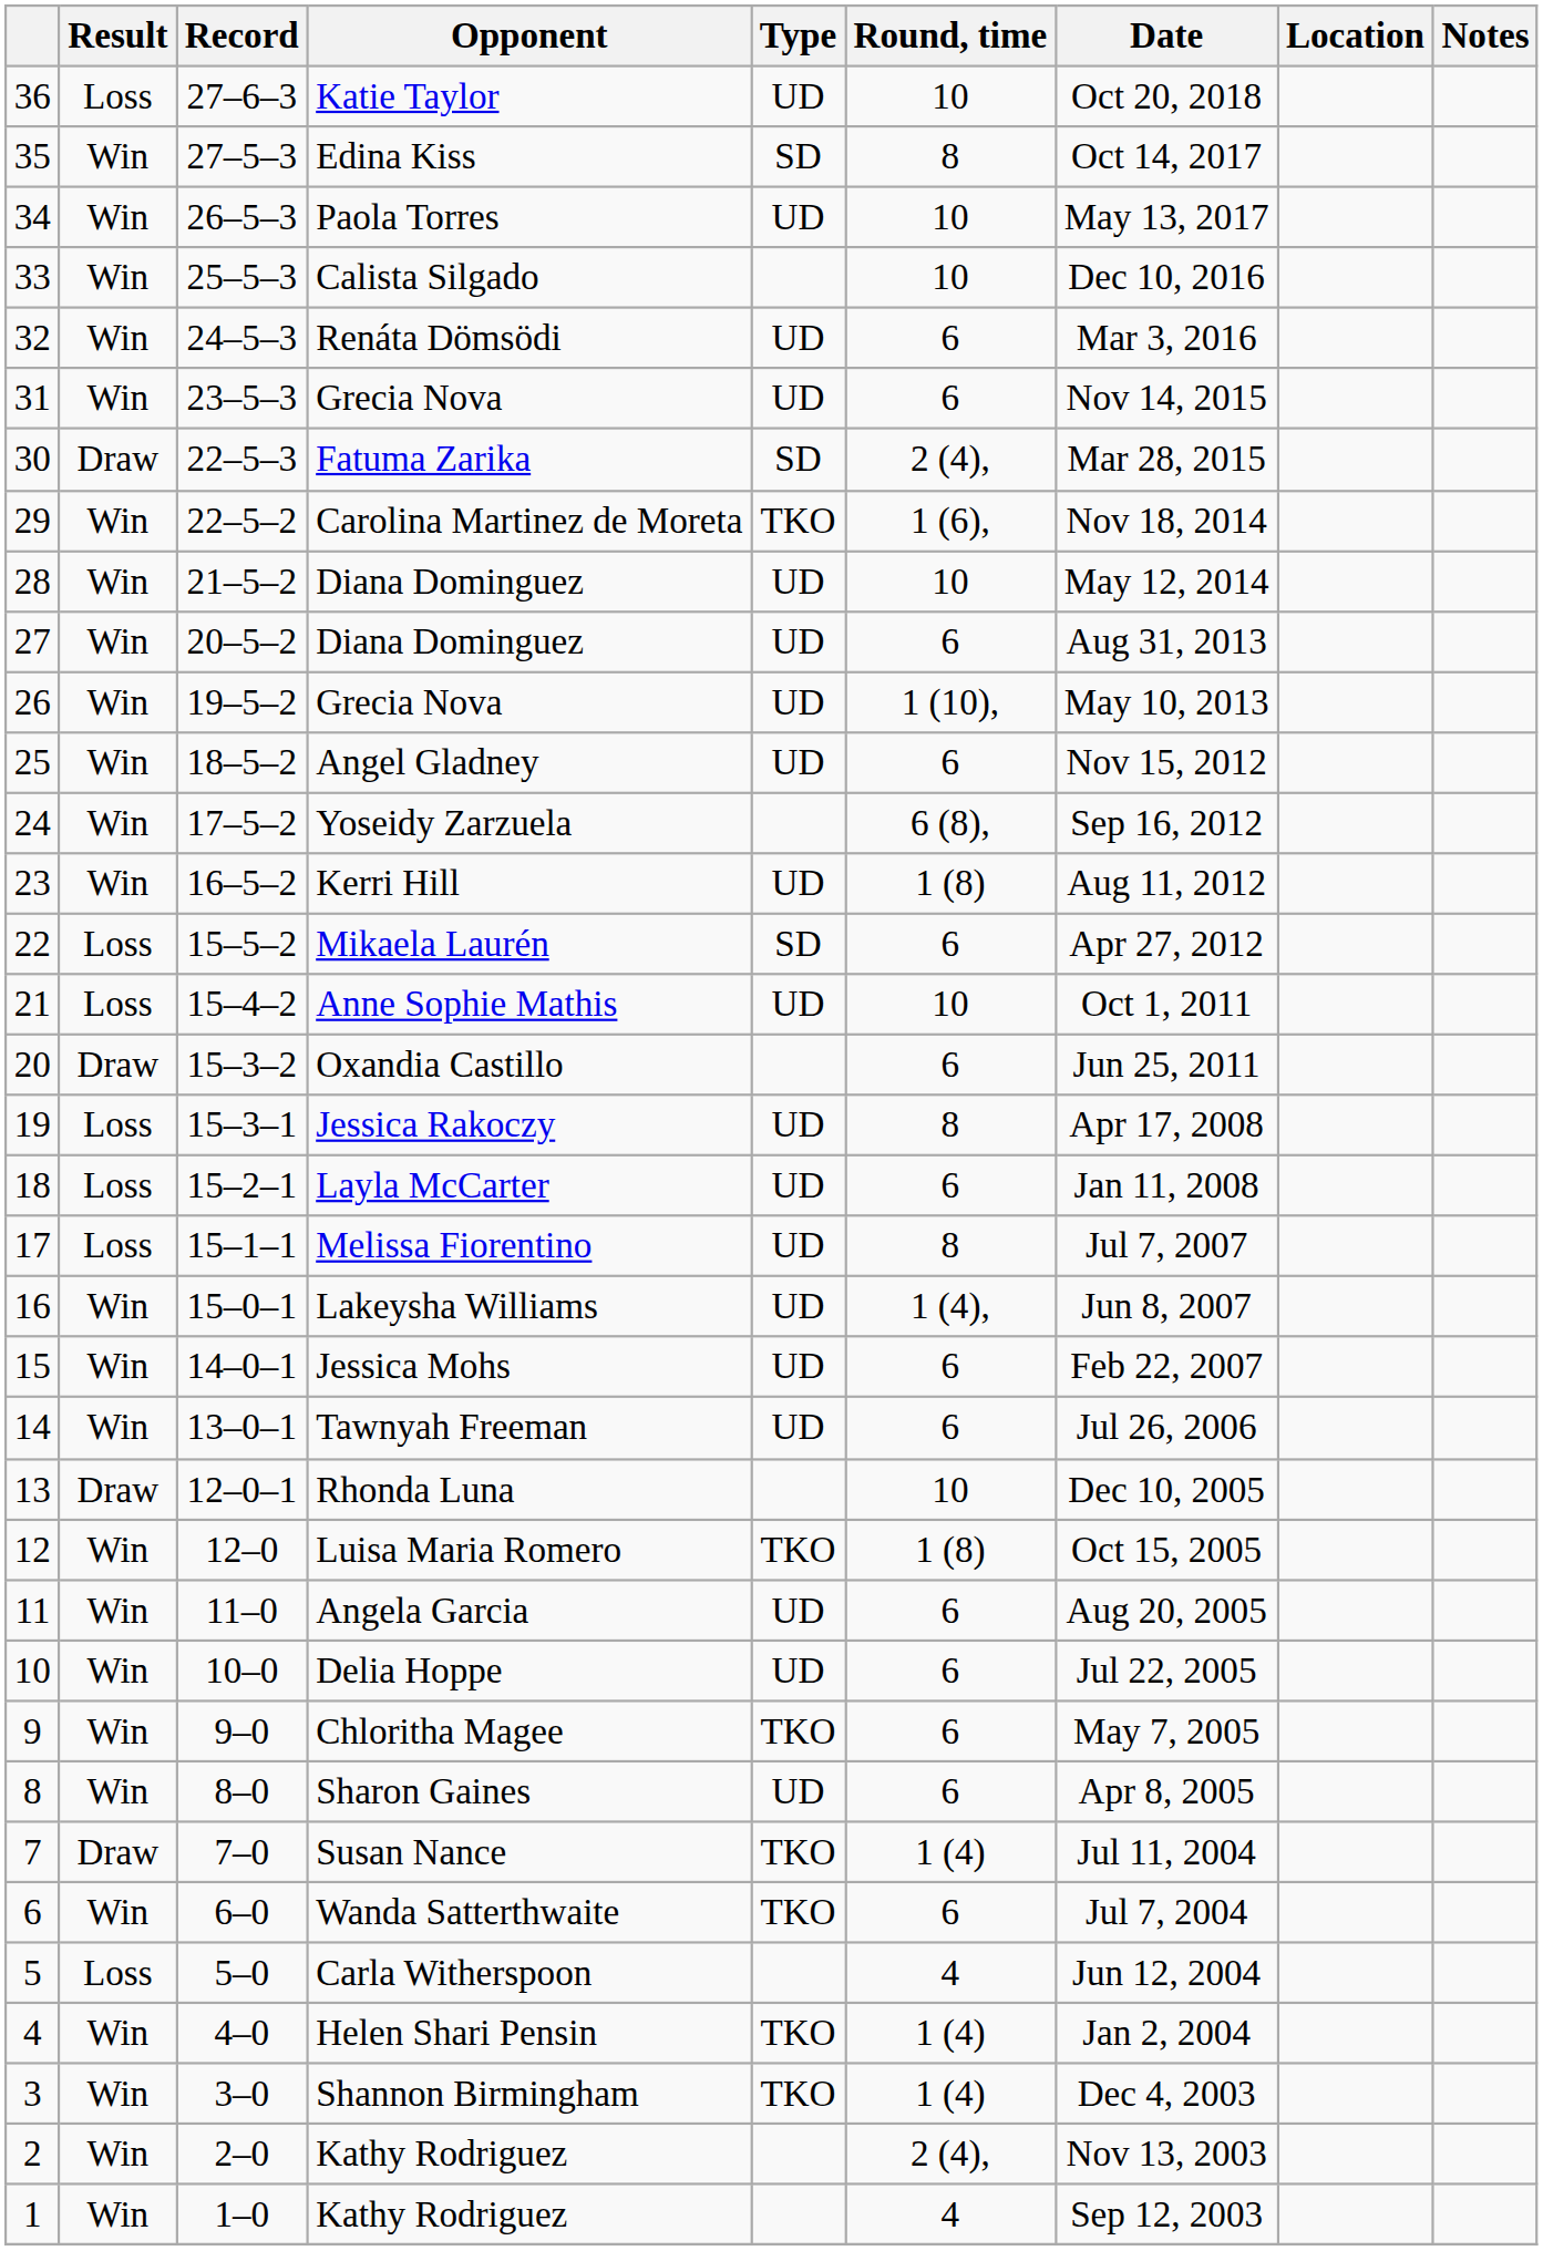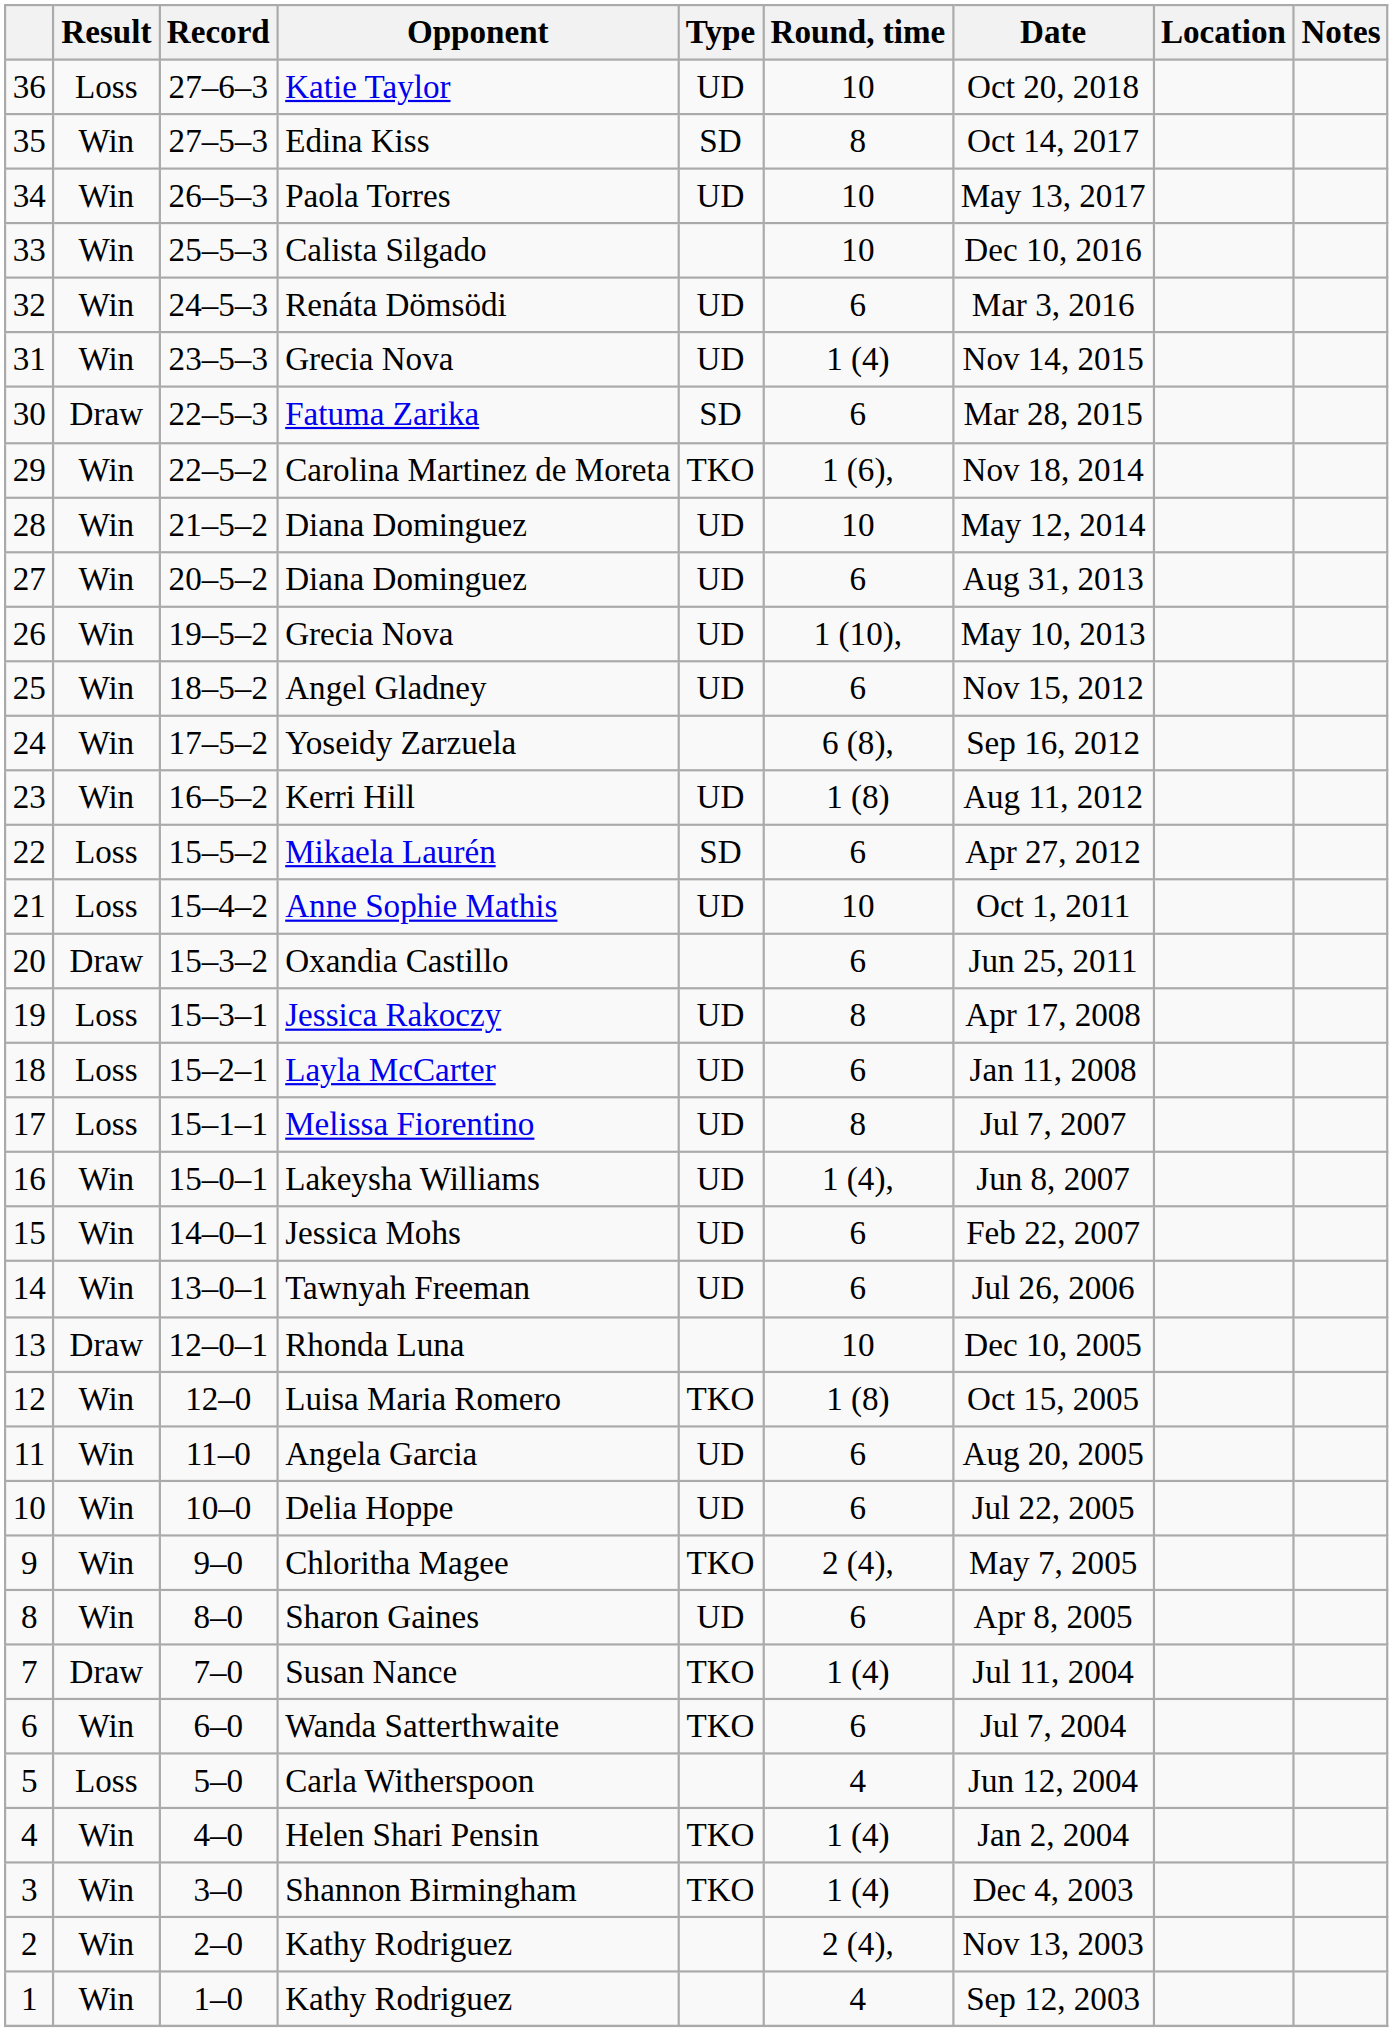31 / Grecia Nova | Round, time: 6 -> 1 (4)
Fatuma Zarika | Round, time: 2 (4), -> 6
Chloritha Magee | Round, time: 6 -> 2 (4),
